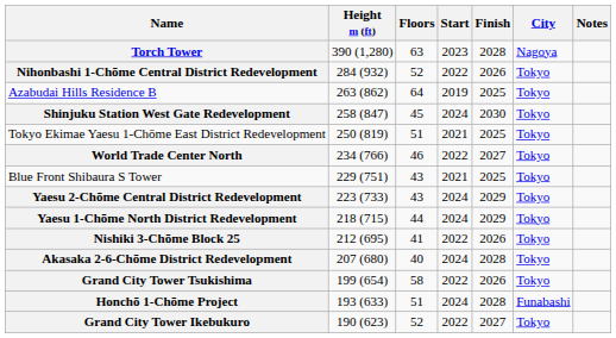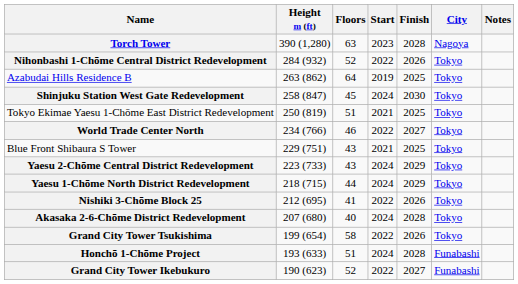Grand City Tower Ikebukuro | City: Tokyo -> Funabashi
